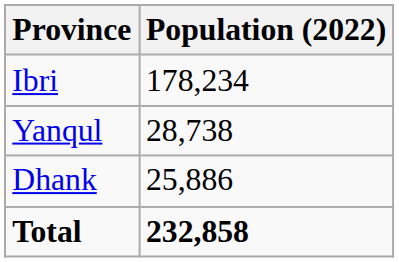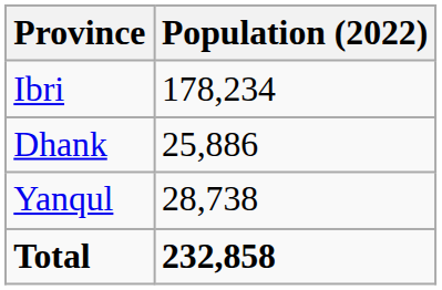rows swapped: Yanqul <-> Dhank
